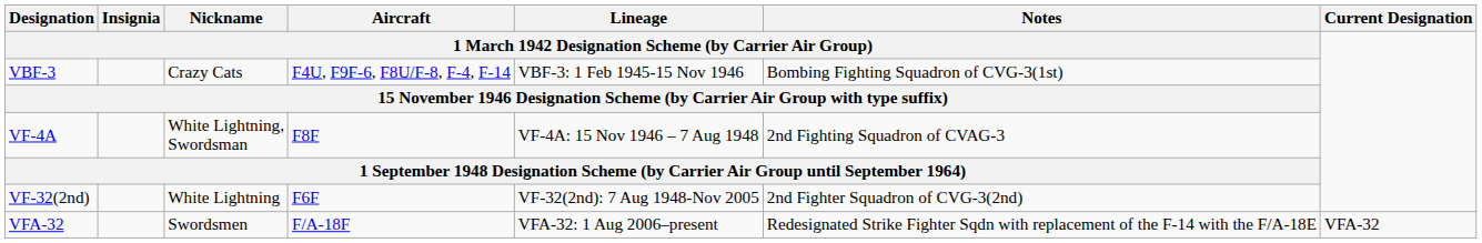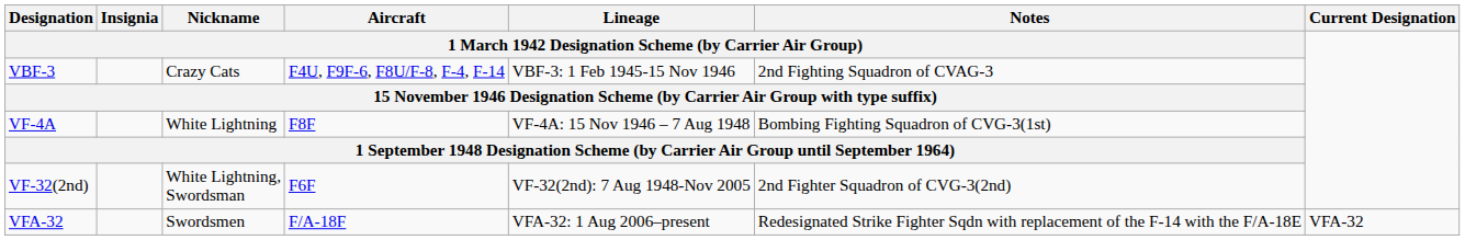VBF-3 | column 6: Bombing Fighting Squadron of CVG-3(1st) -> 2nd Fighting Squadron of CVAG-3
VF-4A | column 3: White Lightning, Swordsman -> White Lightning
VF-4A | column 6: 2nd Fighting Squadron of CVAG-3 -> Bombing Fighting Squadron of CVG-3(1st)
VF-32(2nd) | column 3: White Lightning -> White Lightning, Swordsman
